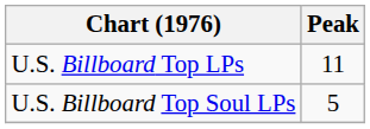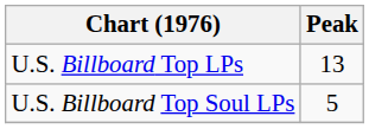U.S. Billboard Top LPs | Peak: 11 -> 13
